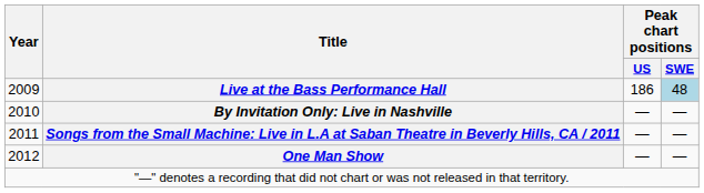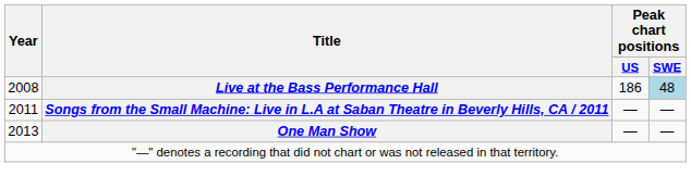Live at the Bass Performance Hall | Year: 2009 -> 2008
- row: 2010 | By Invitation Only: Live in Nashville | — | —
One Man Show | Year: 2012 -> 2013
